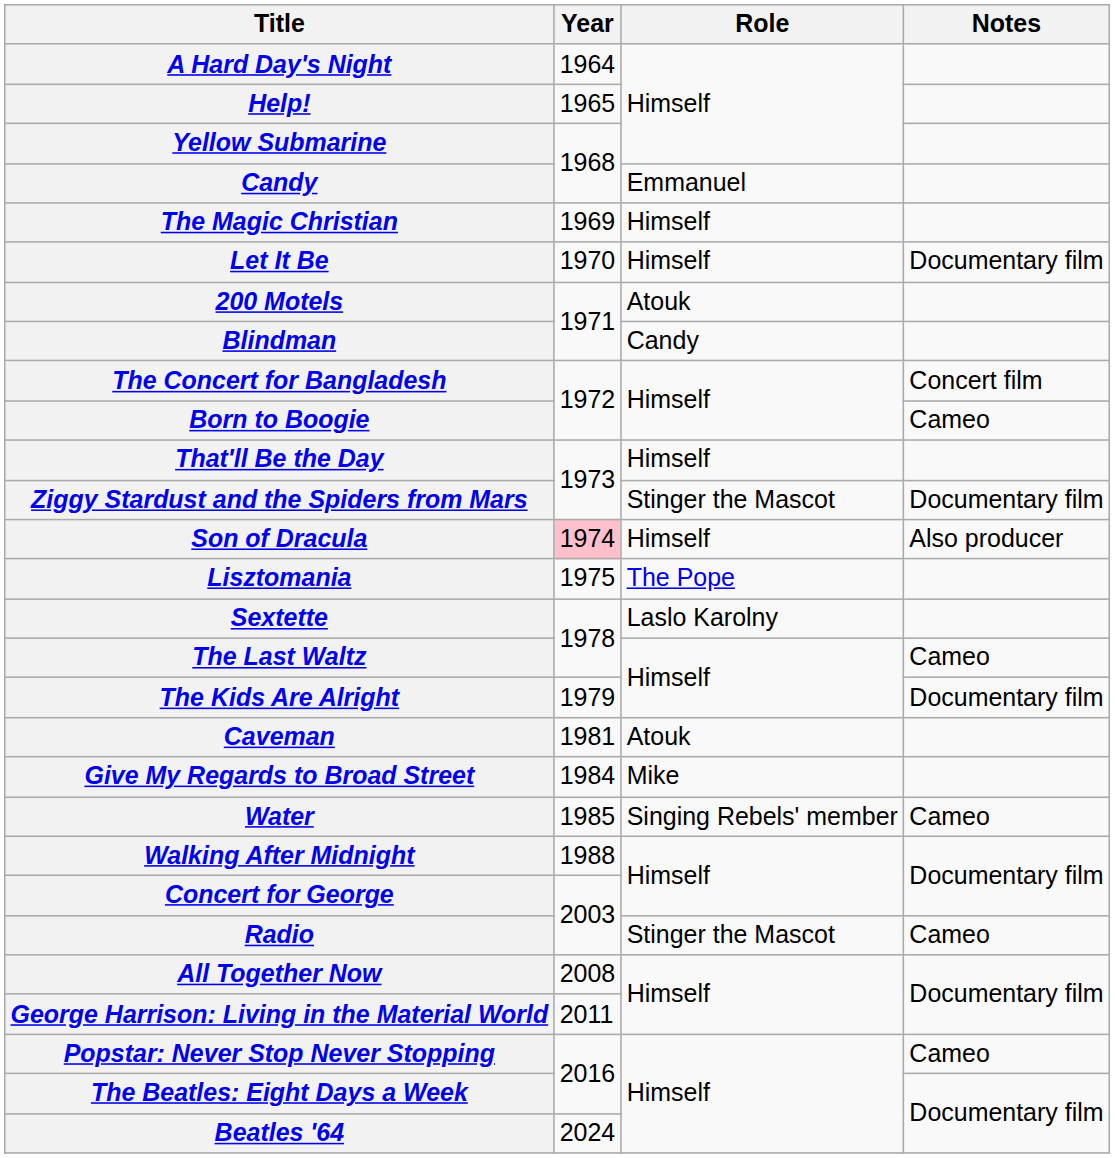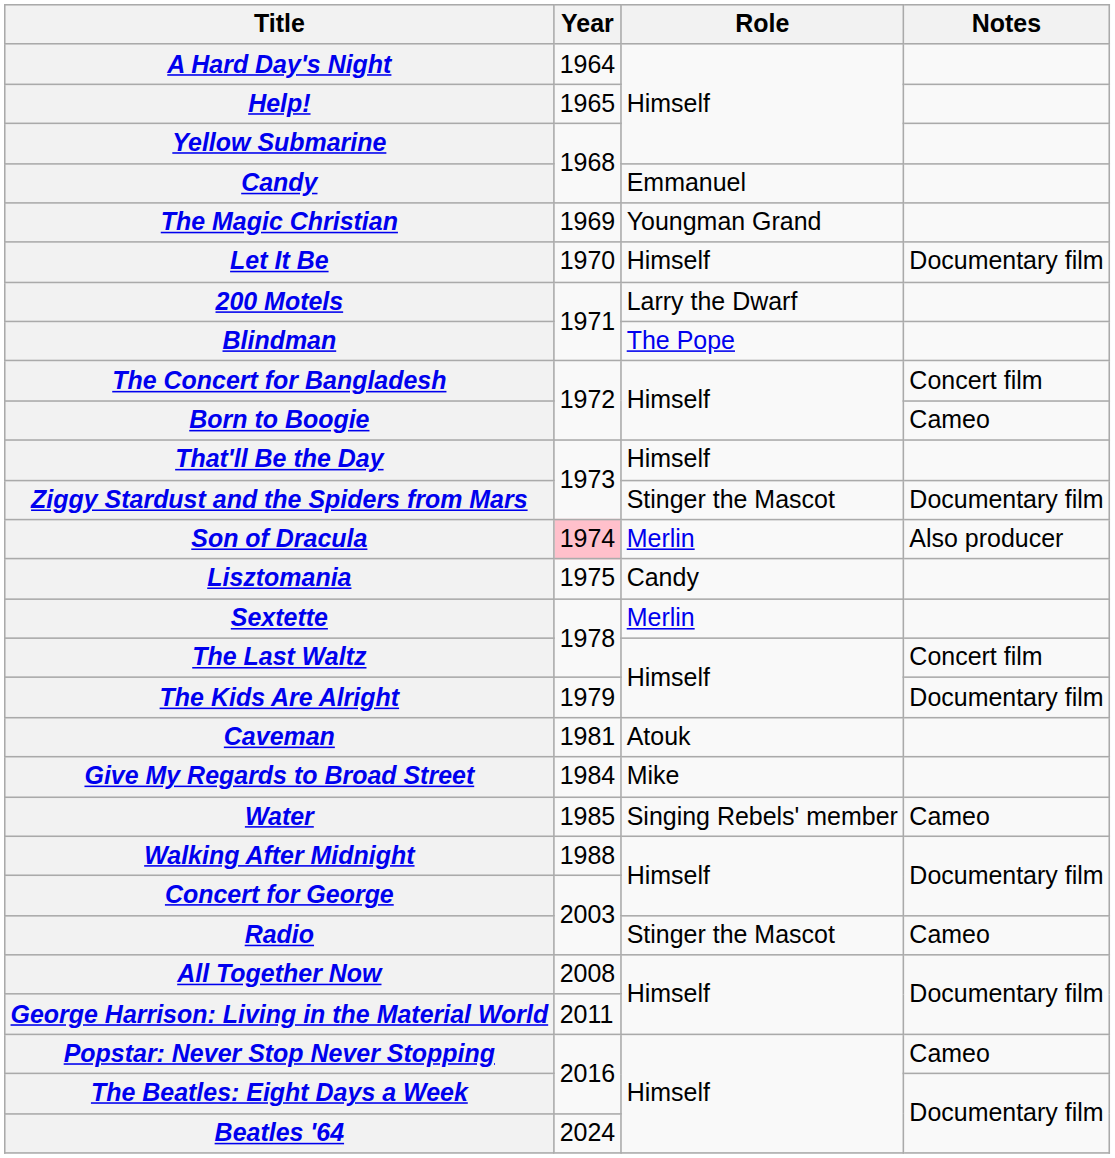The Magic Christian | Role: Himself -> Youngman Grand
200 Motels | Role: Atouk -> Larry the Dwarf
Blindman | Role: Candy -> The Pope
Son of Dracula | Role: Himself -> Merlin
Lisztomania | Role: The Pope -> Candy
Sextette | Role: Laslo Karolny -> Merlin
The Last Waltz | Notes: Cameo -> Concert film
